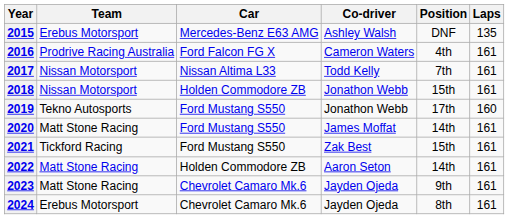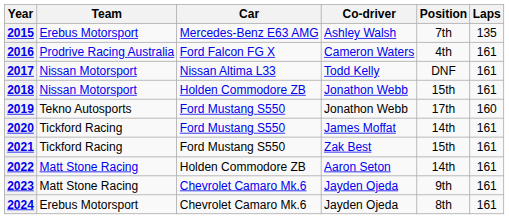2015 | Position: DNF -> 7th
2017 | Position: 7th -> DNF
2020 | Team: Matt Stone Racing -> Tickford Racing
